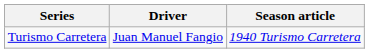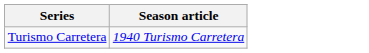- column: Driver | Juan Manuel Fangio
